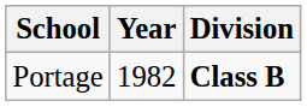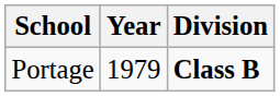Portage | Year: 1982 -> 1979
